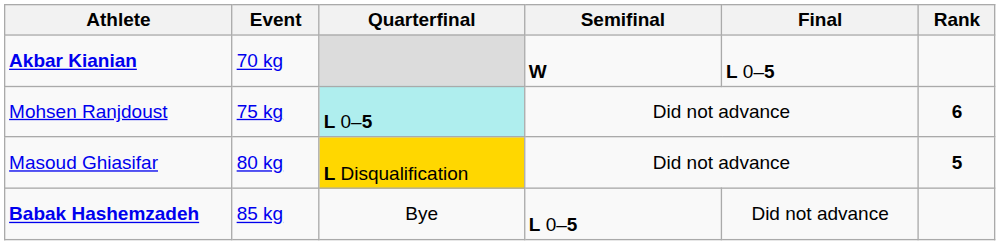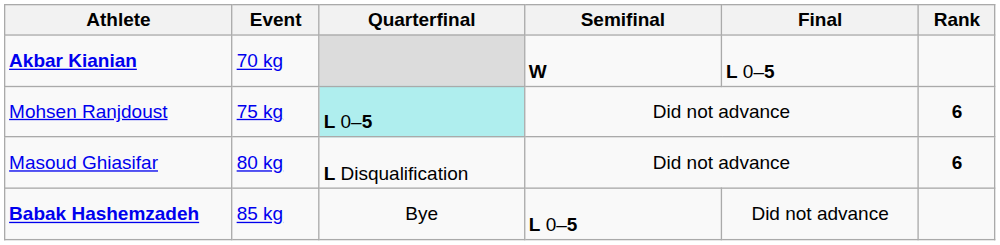Masoud Ghiasifar | Quarterfinal: gold background -> no background
Masoud Ghiasifar | Rank: 5 -> 6
